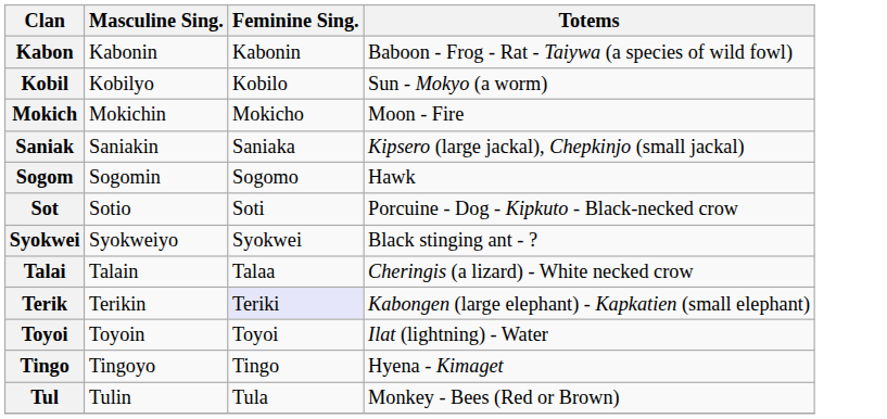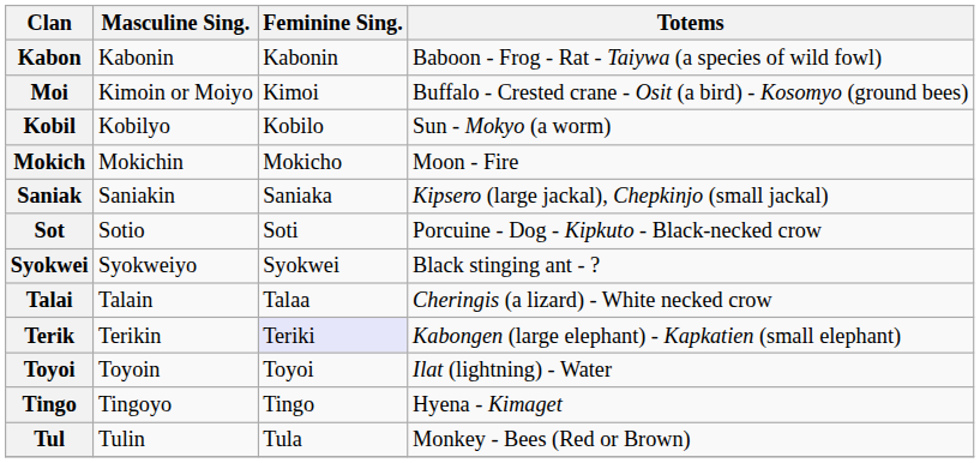+ row: Moi | Kimoin or Moiyo | Kimoi | Buffalo - Crested crane - Osit (a bird) - Kosomyo (ground bees)
- row: Sogom | Sogomin | Sogomo | Hawk
